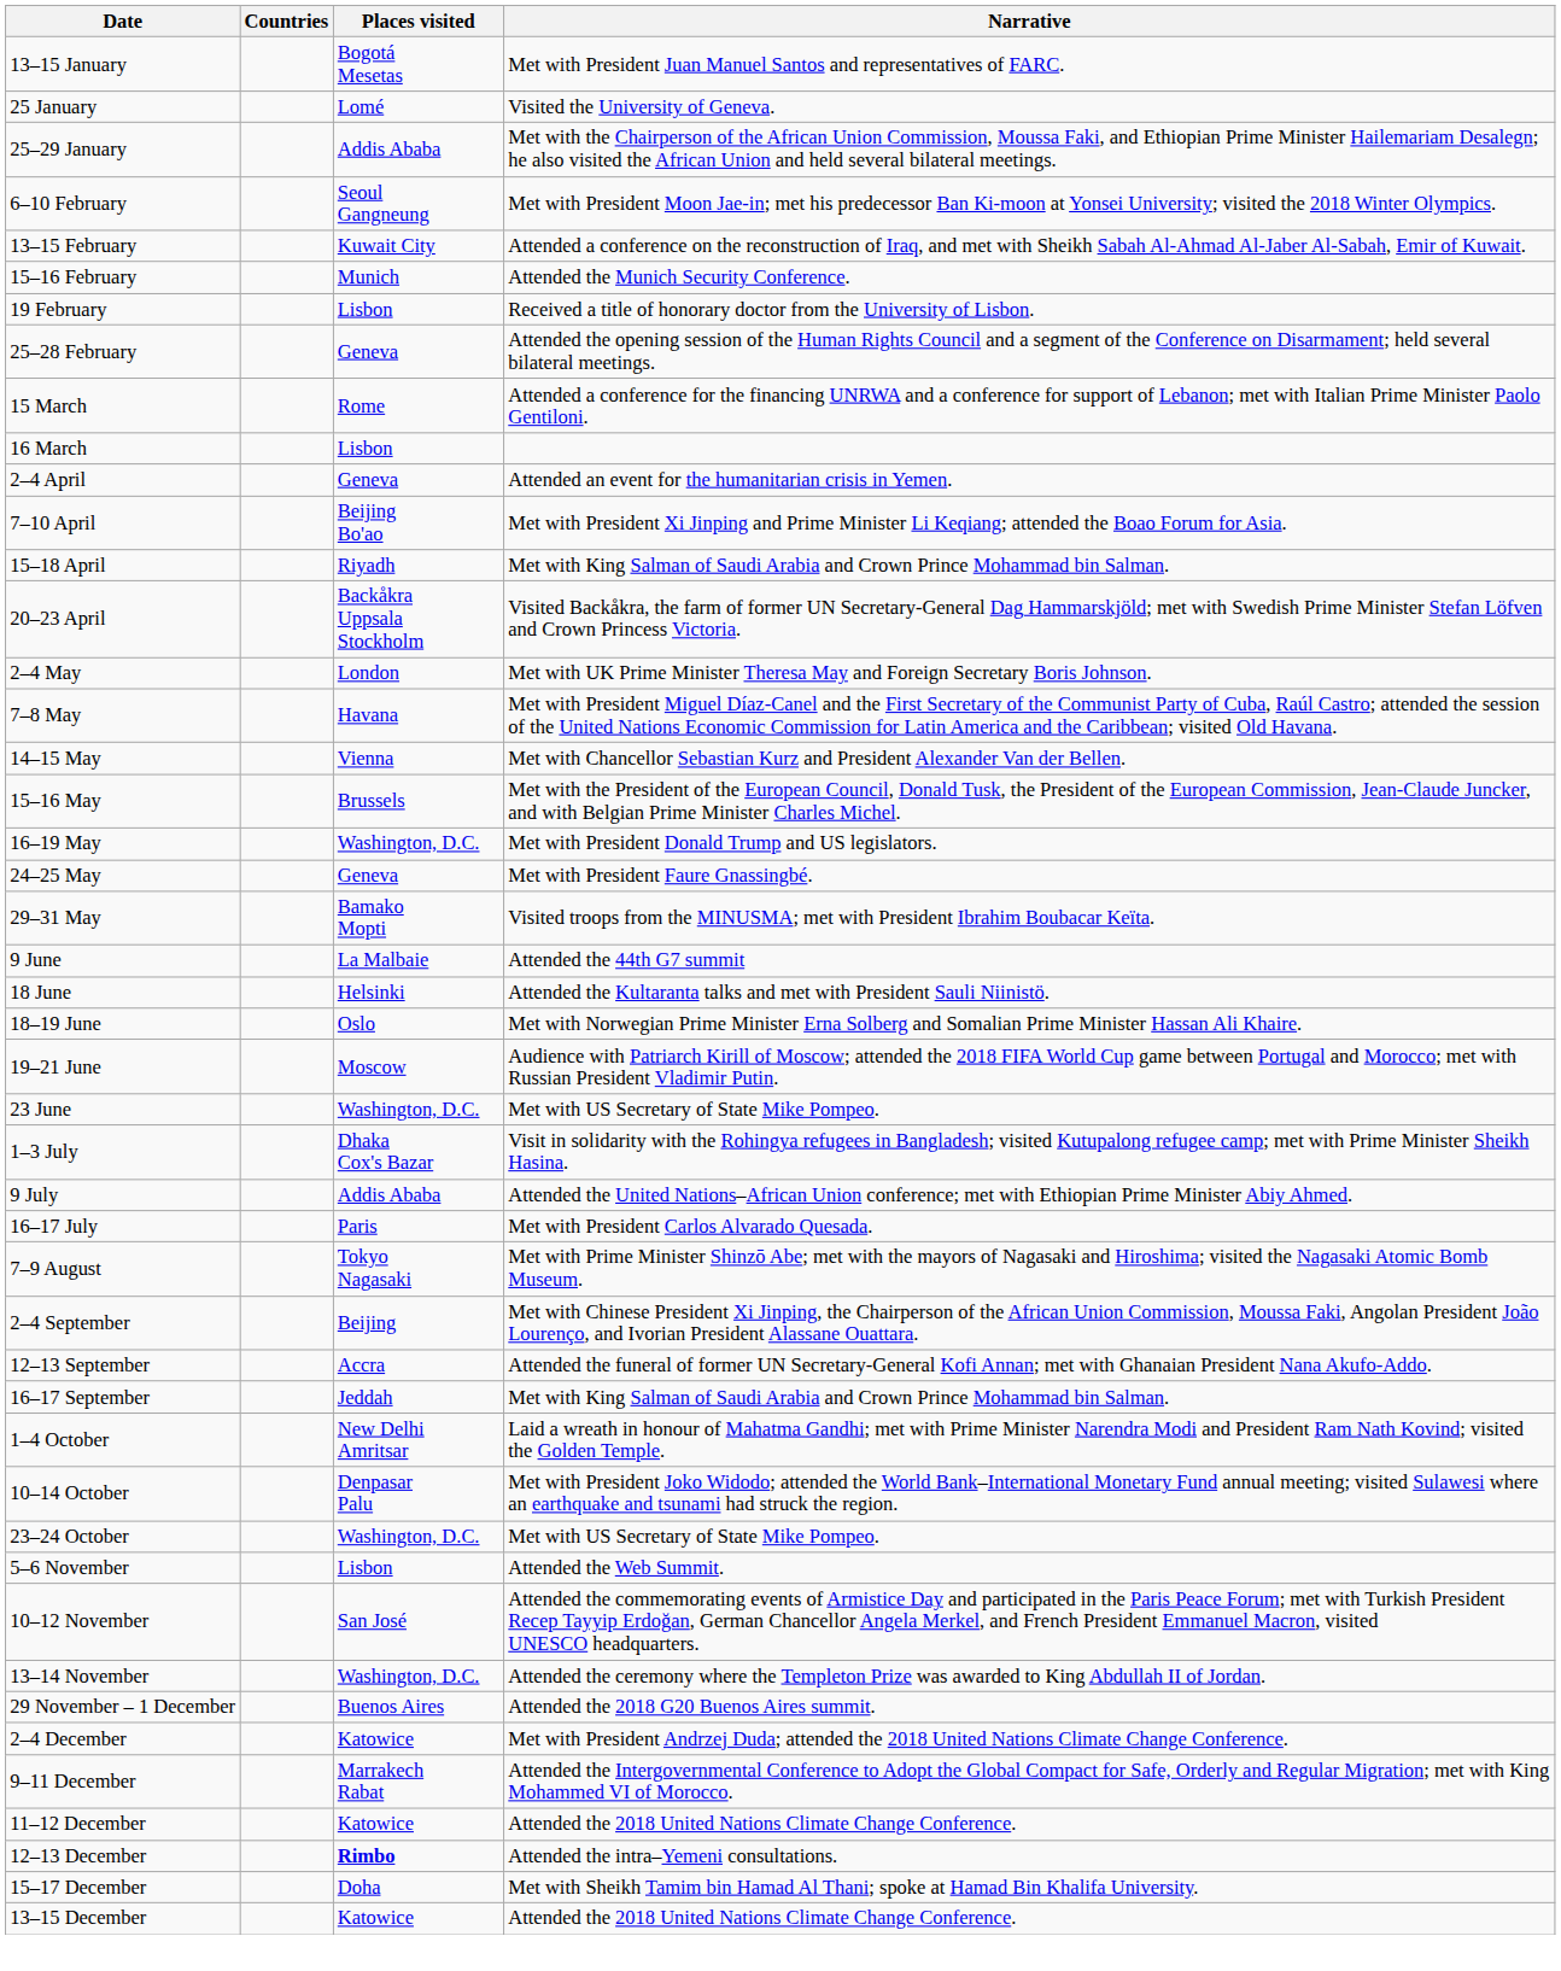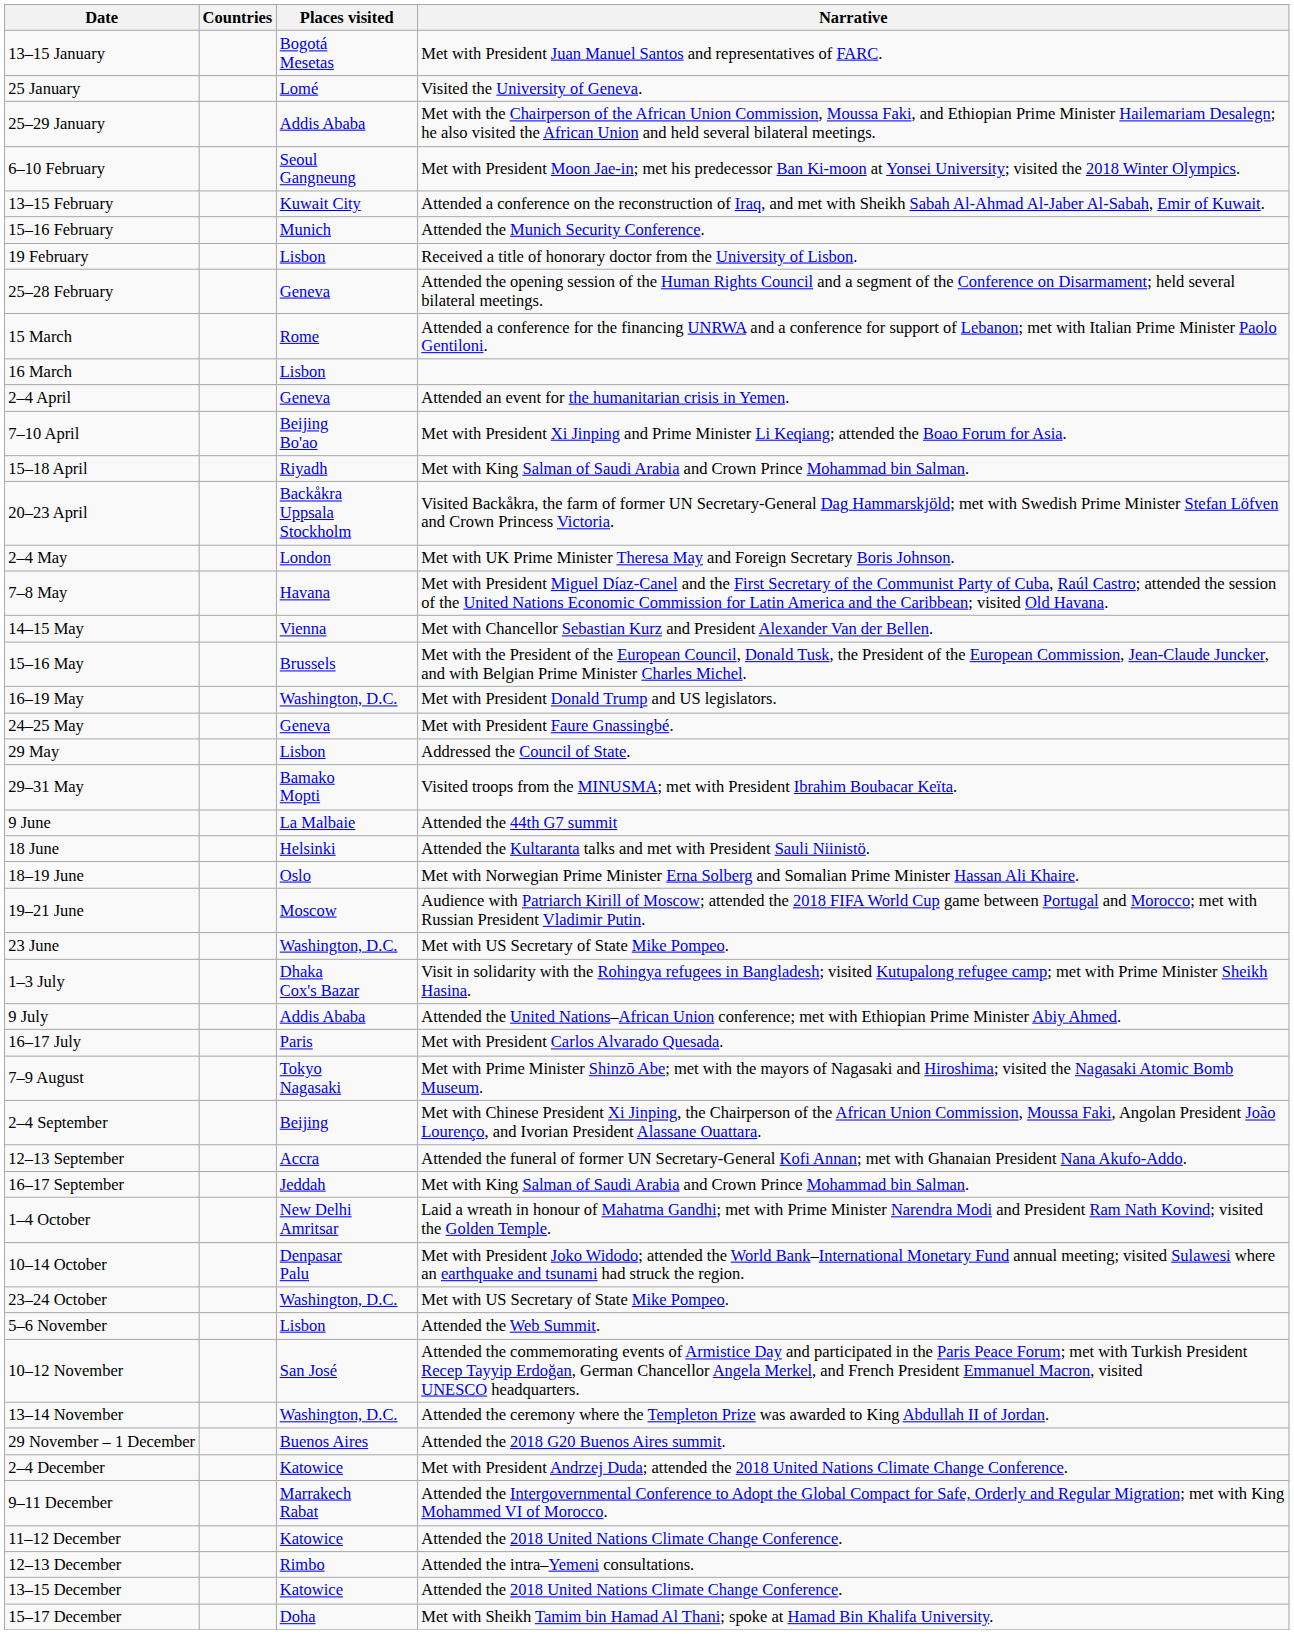+ row: 29 May | Lisbon | Addressed the Council of State.
12–13 December | Places visited: bold -> normal
rows swapped: 13–15 December <-> 15–17 December
